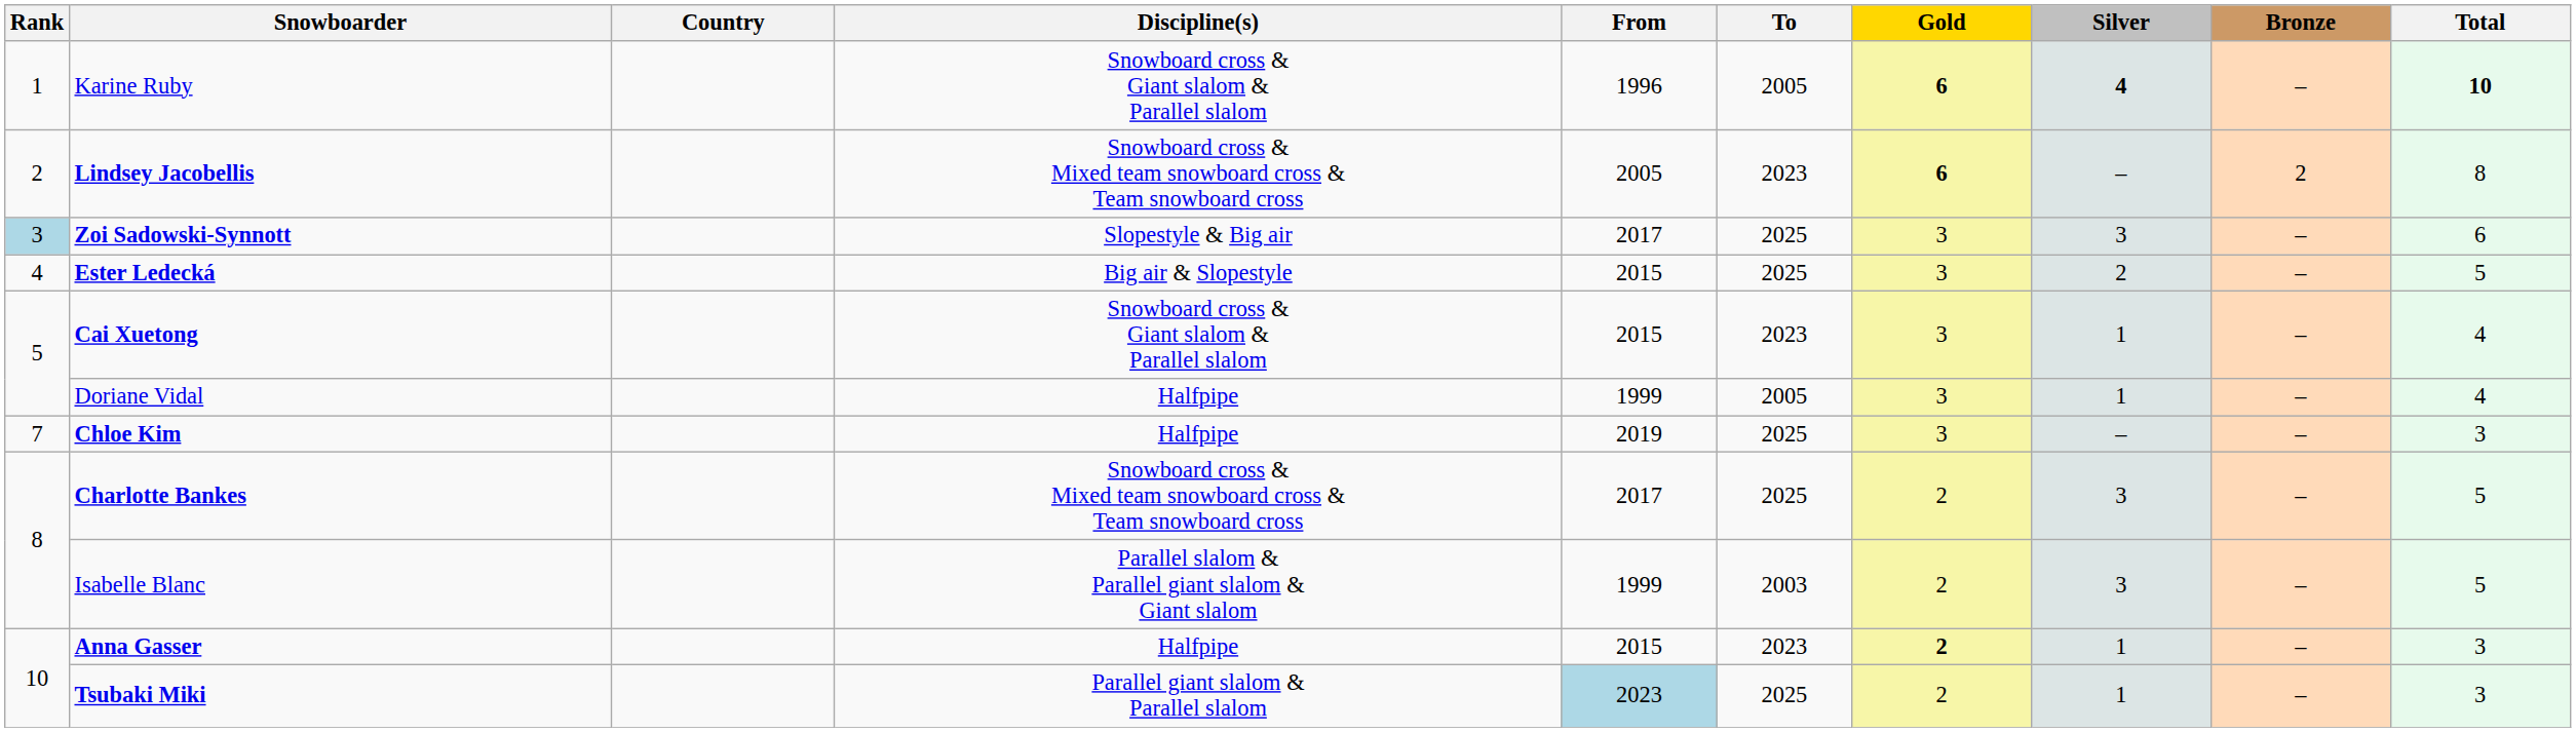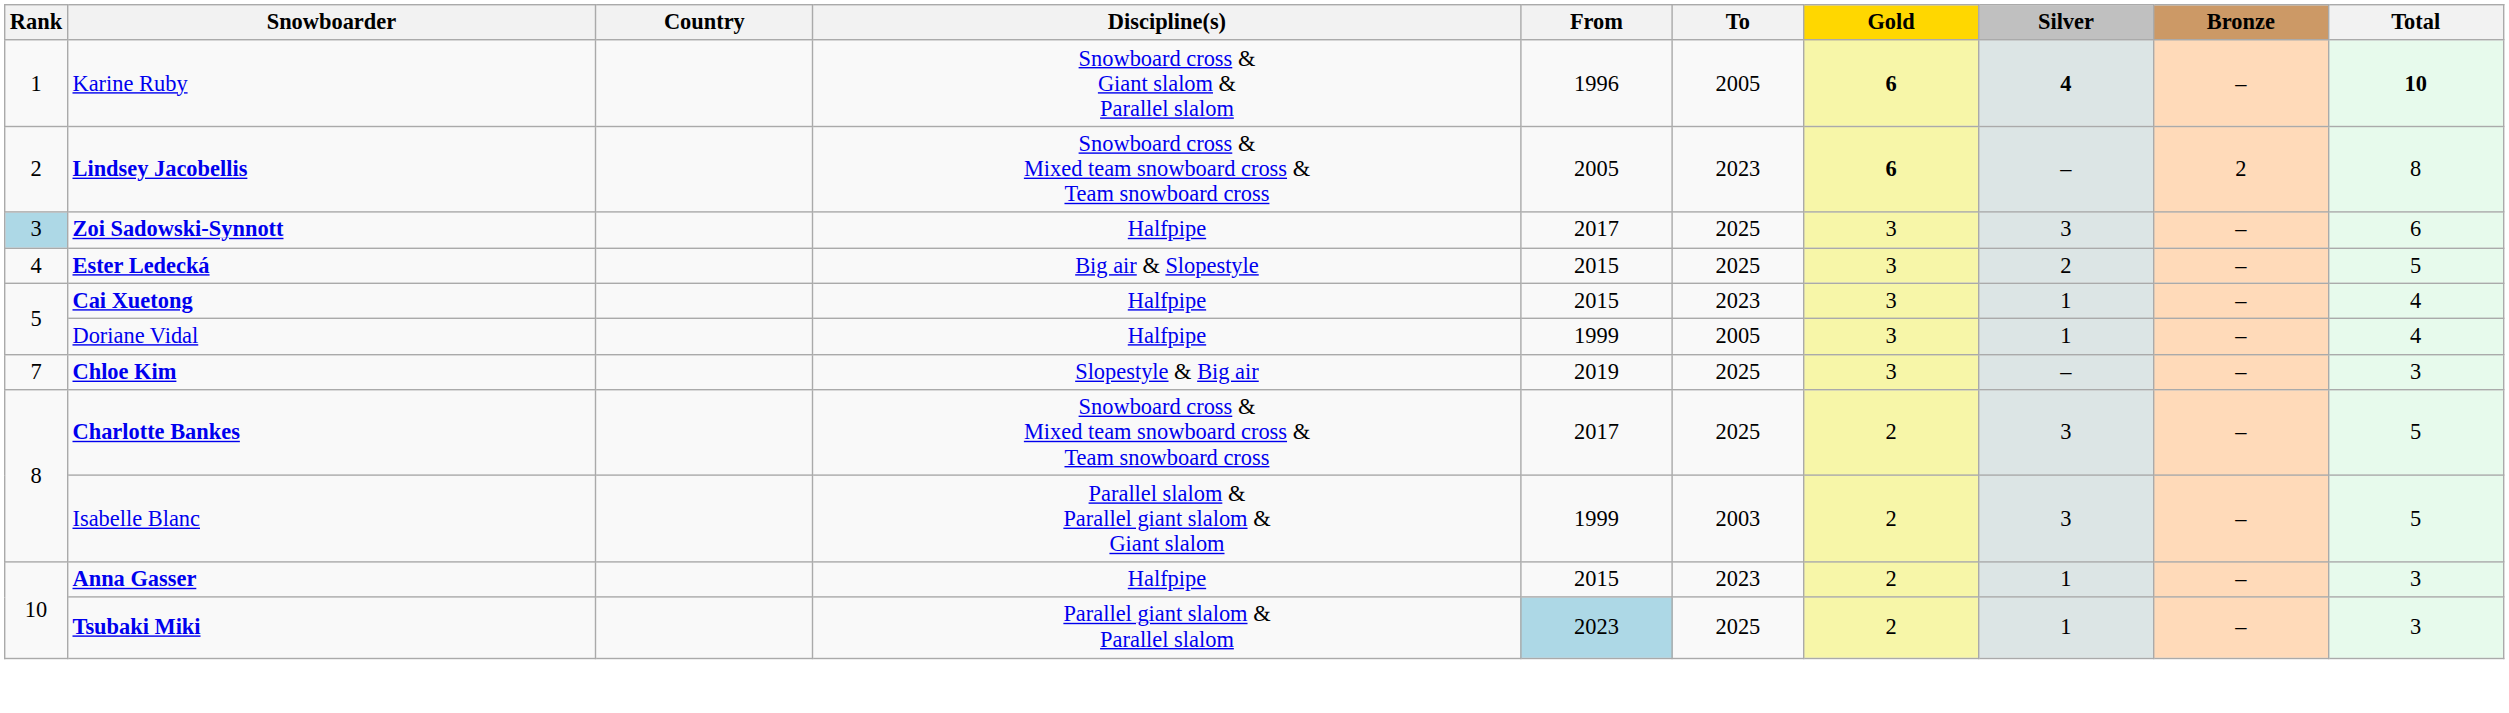Zoi Sadowski-Synnott | Discipline(s): Slopestyle & Big air -> Halfpipe
Cai Xuetong | Discipline(s): Snowboard cross & Giant slalom & Parallel slalom -> Halfpipe
Chloe Kim | Discipline(s): Halfpipe -> Slopestyle & Big air
Anna Gasser | Gold: bold -> normal
